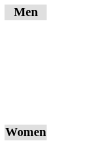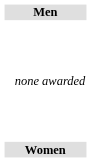+ row: none awarded
